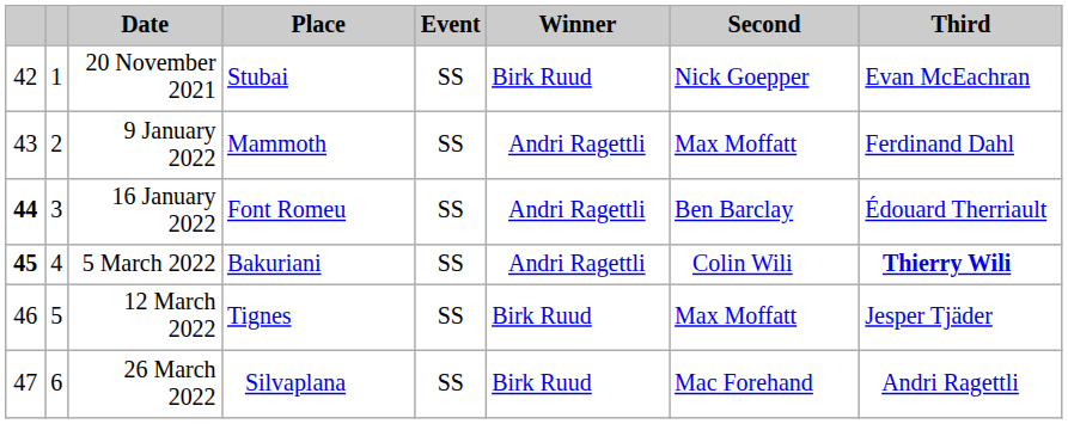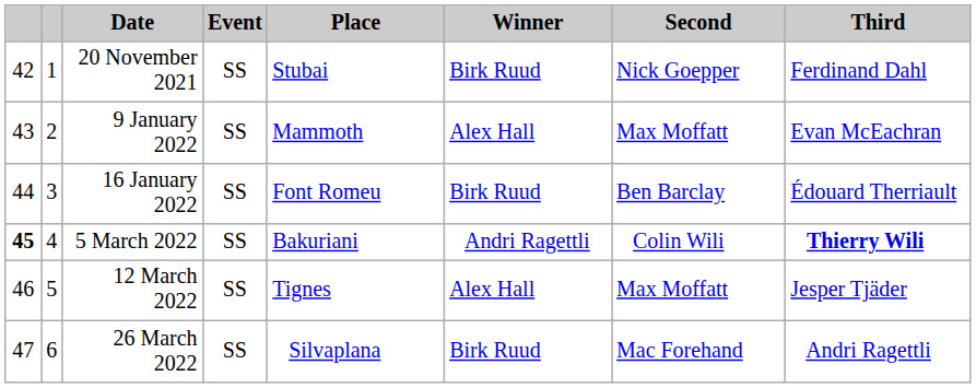columns swapped: Place <-> Event
20 November 2021 | Third: Evan McEachran -> Ferdinand Dahl
9 January 2022 | Winner: Andri Ragettli -> Alex Hall
9 January 2022 | Third: Ferdinand Dahl -> Evan McEachran
16 January 2022 | column 1: bold -> normal
16 January 2022 | Winner: Andri Ragettli -> Birk Ruud
12 March 2022 | Winner: Birk Ruud -> Alex Hall
